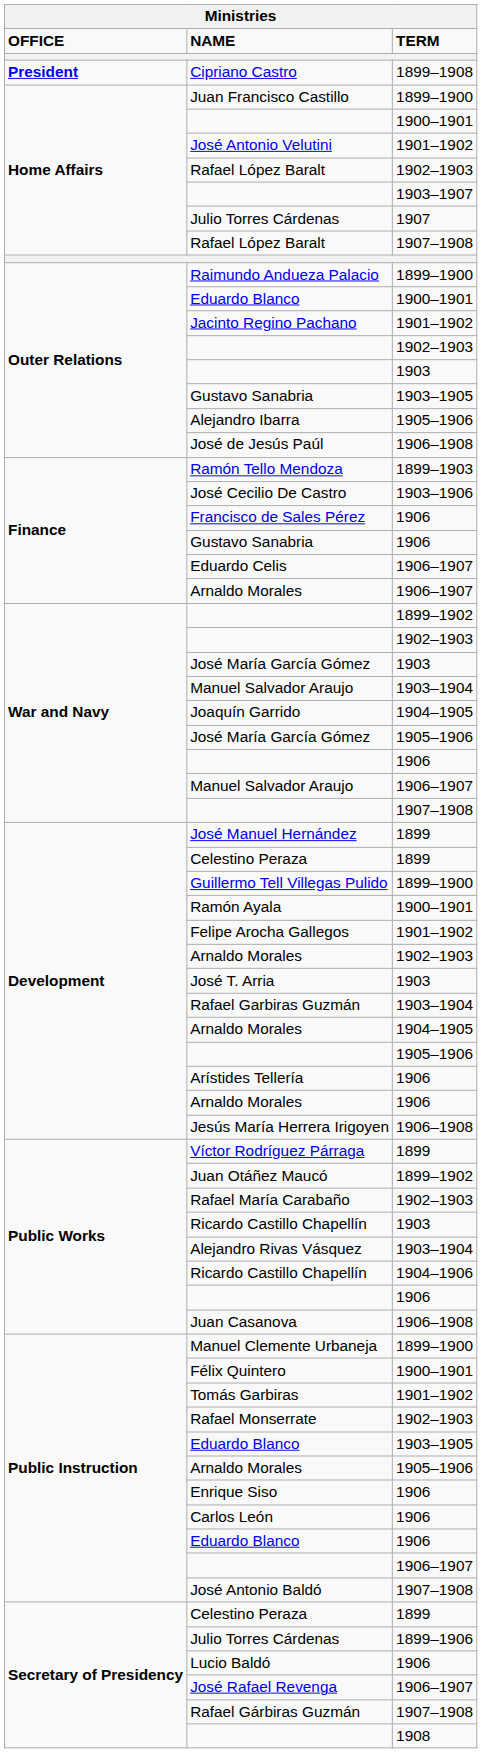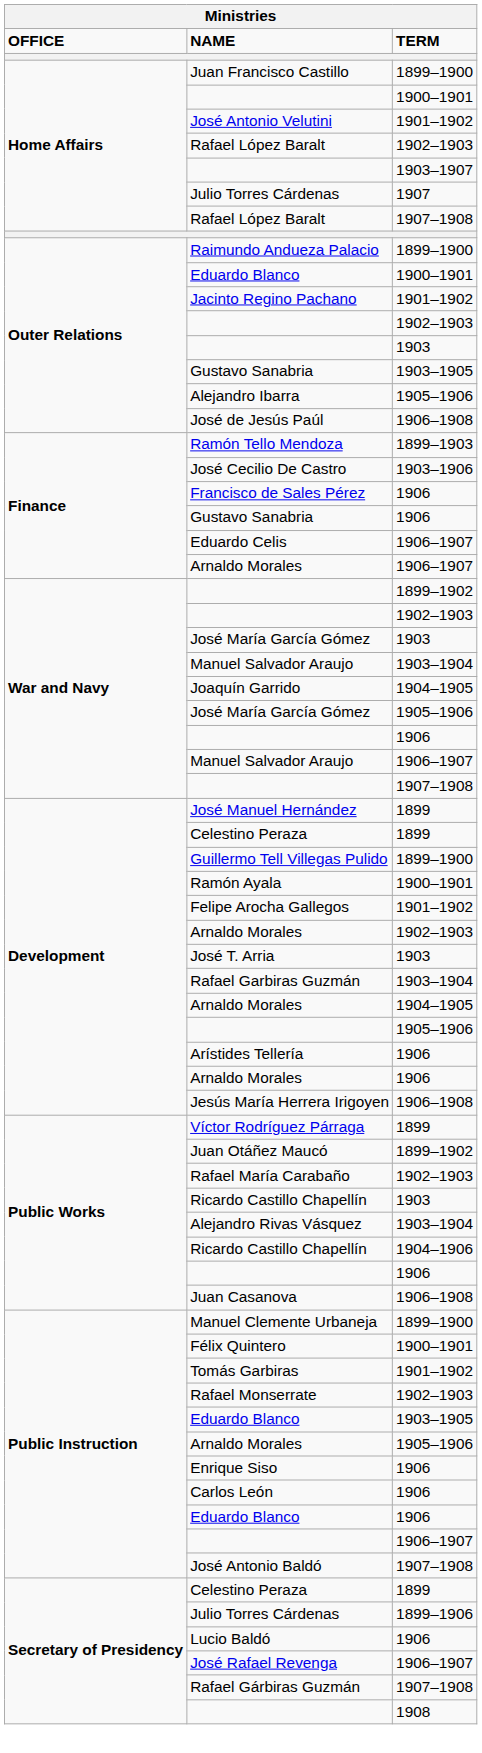- row: President | Cipriano Castro | 1899–1908
